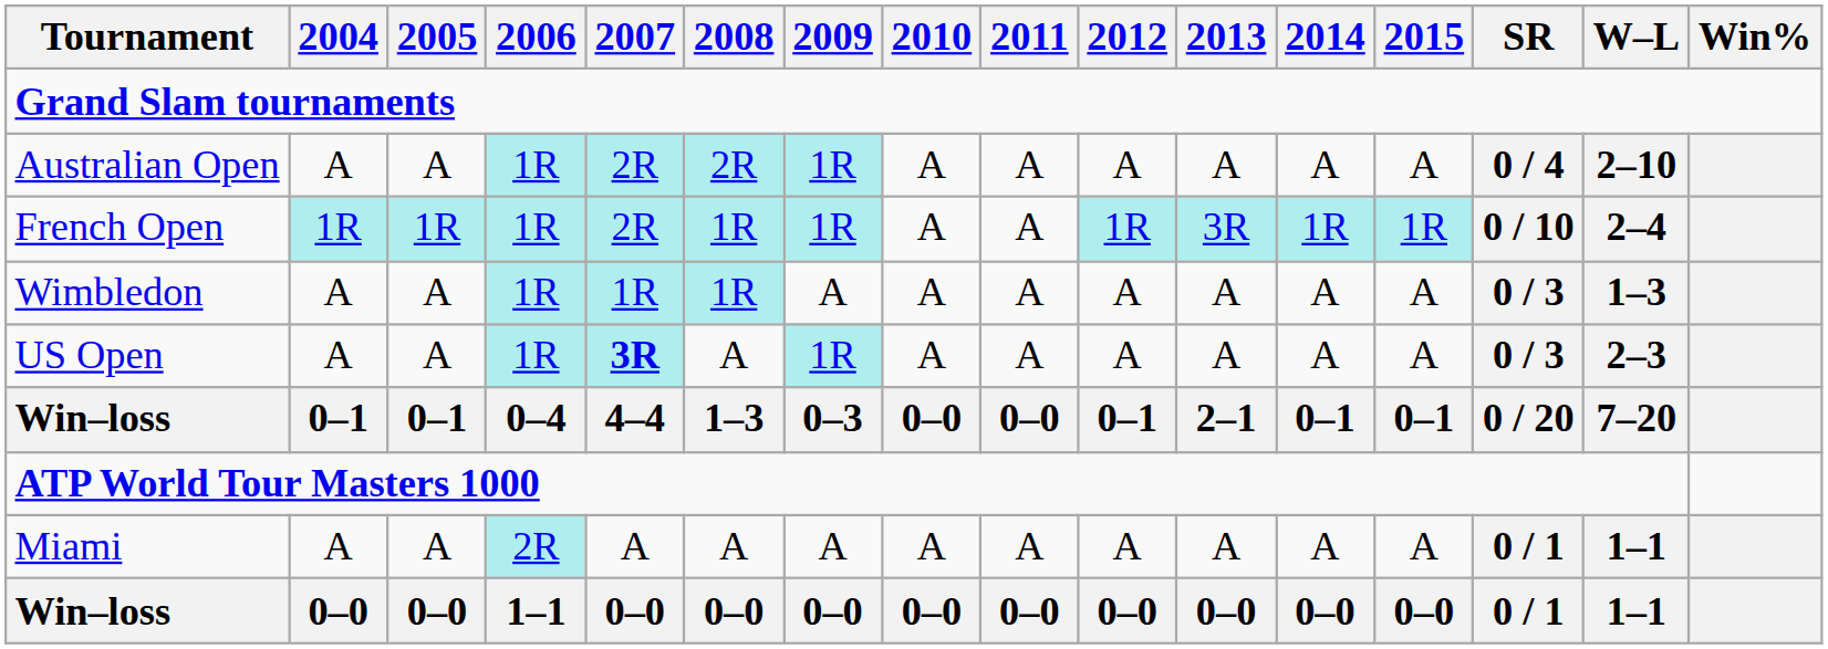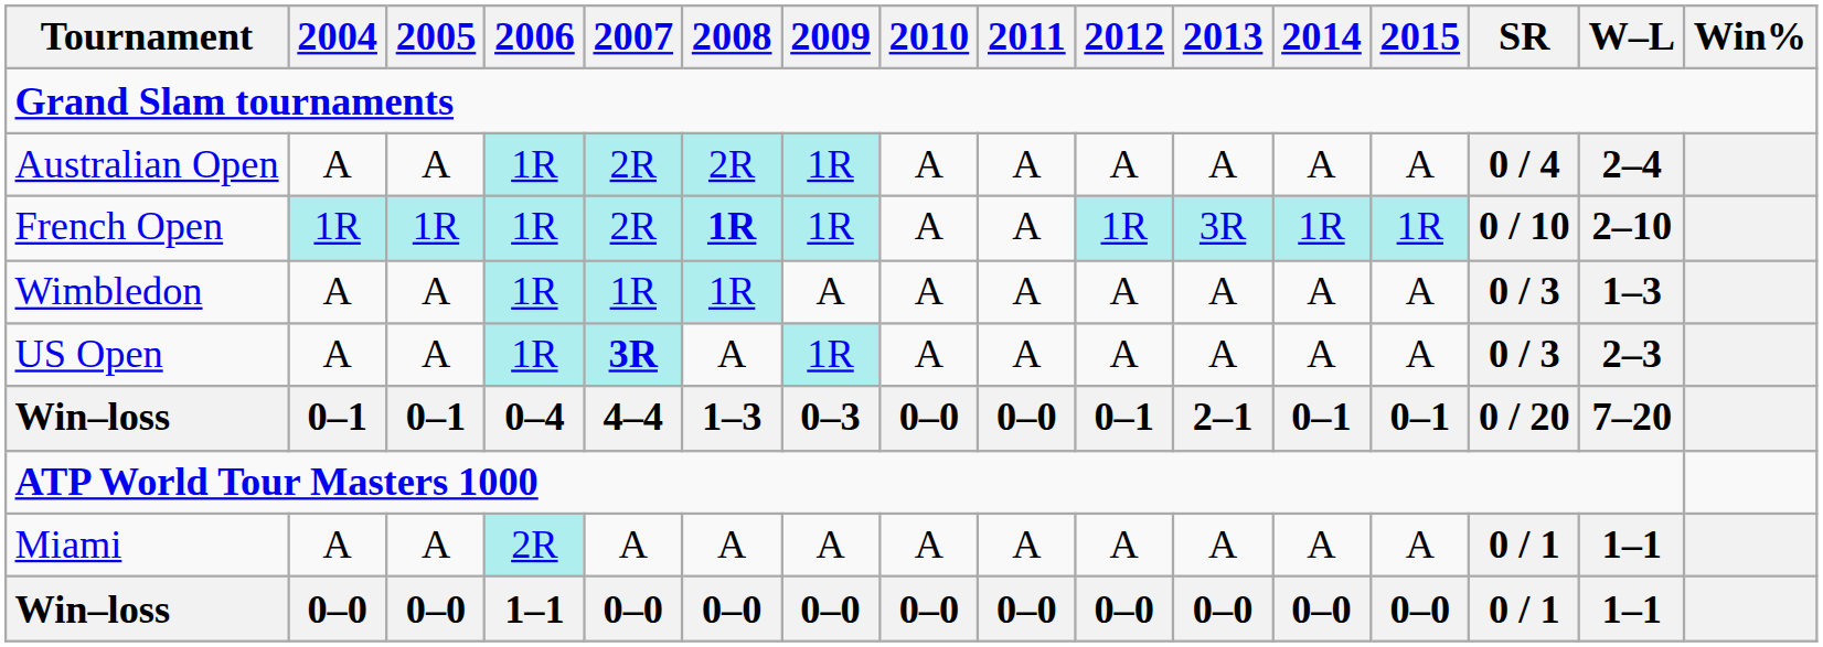Australian Open | W–L: 2–10 -> 2–4
French Open | 2008: normal -> bold
French Open | W–L: 2–4 -> 2–10
